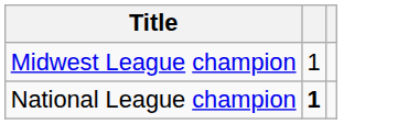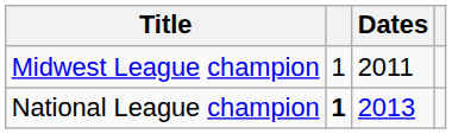+ column: Dates | 2011 | 2013
